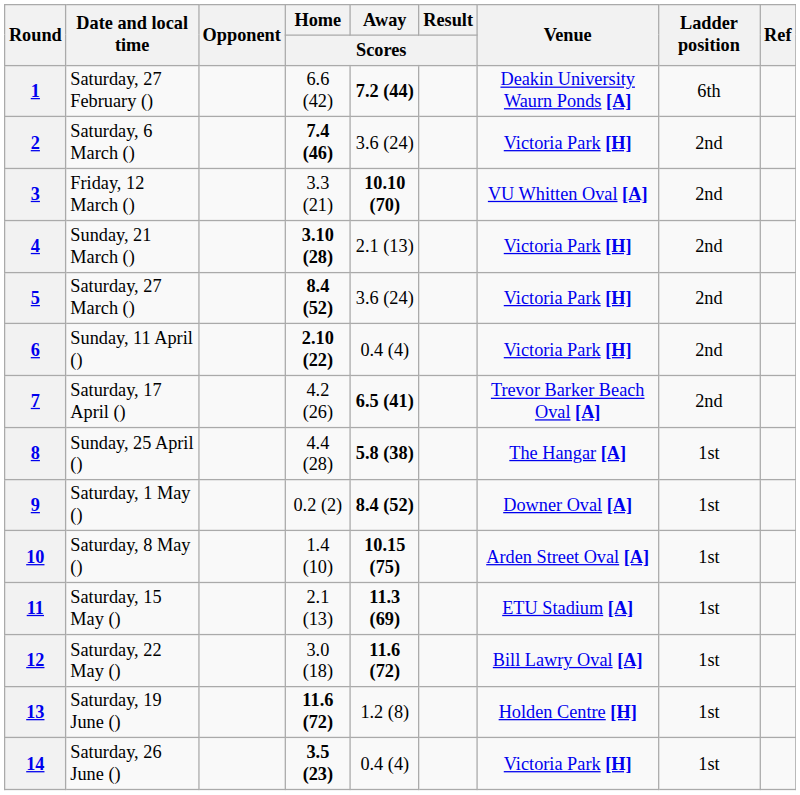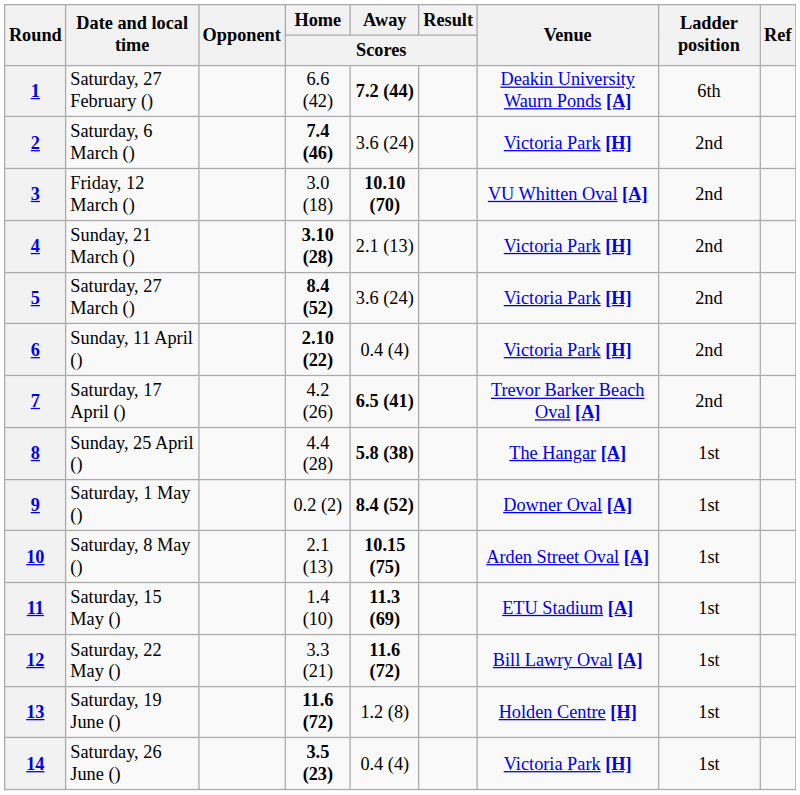3 | Home / Scores: 3.3 (21) -> 3.0 (18)
10 | Home / Scores: 1.4 (10) -> 2.1 (13)
11 | Home / Scores: 2.1 (13) -> 1.4 (10)
12 | Home / Scores: 3.0 (18) -> 3.3 (21)
